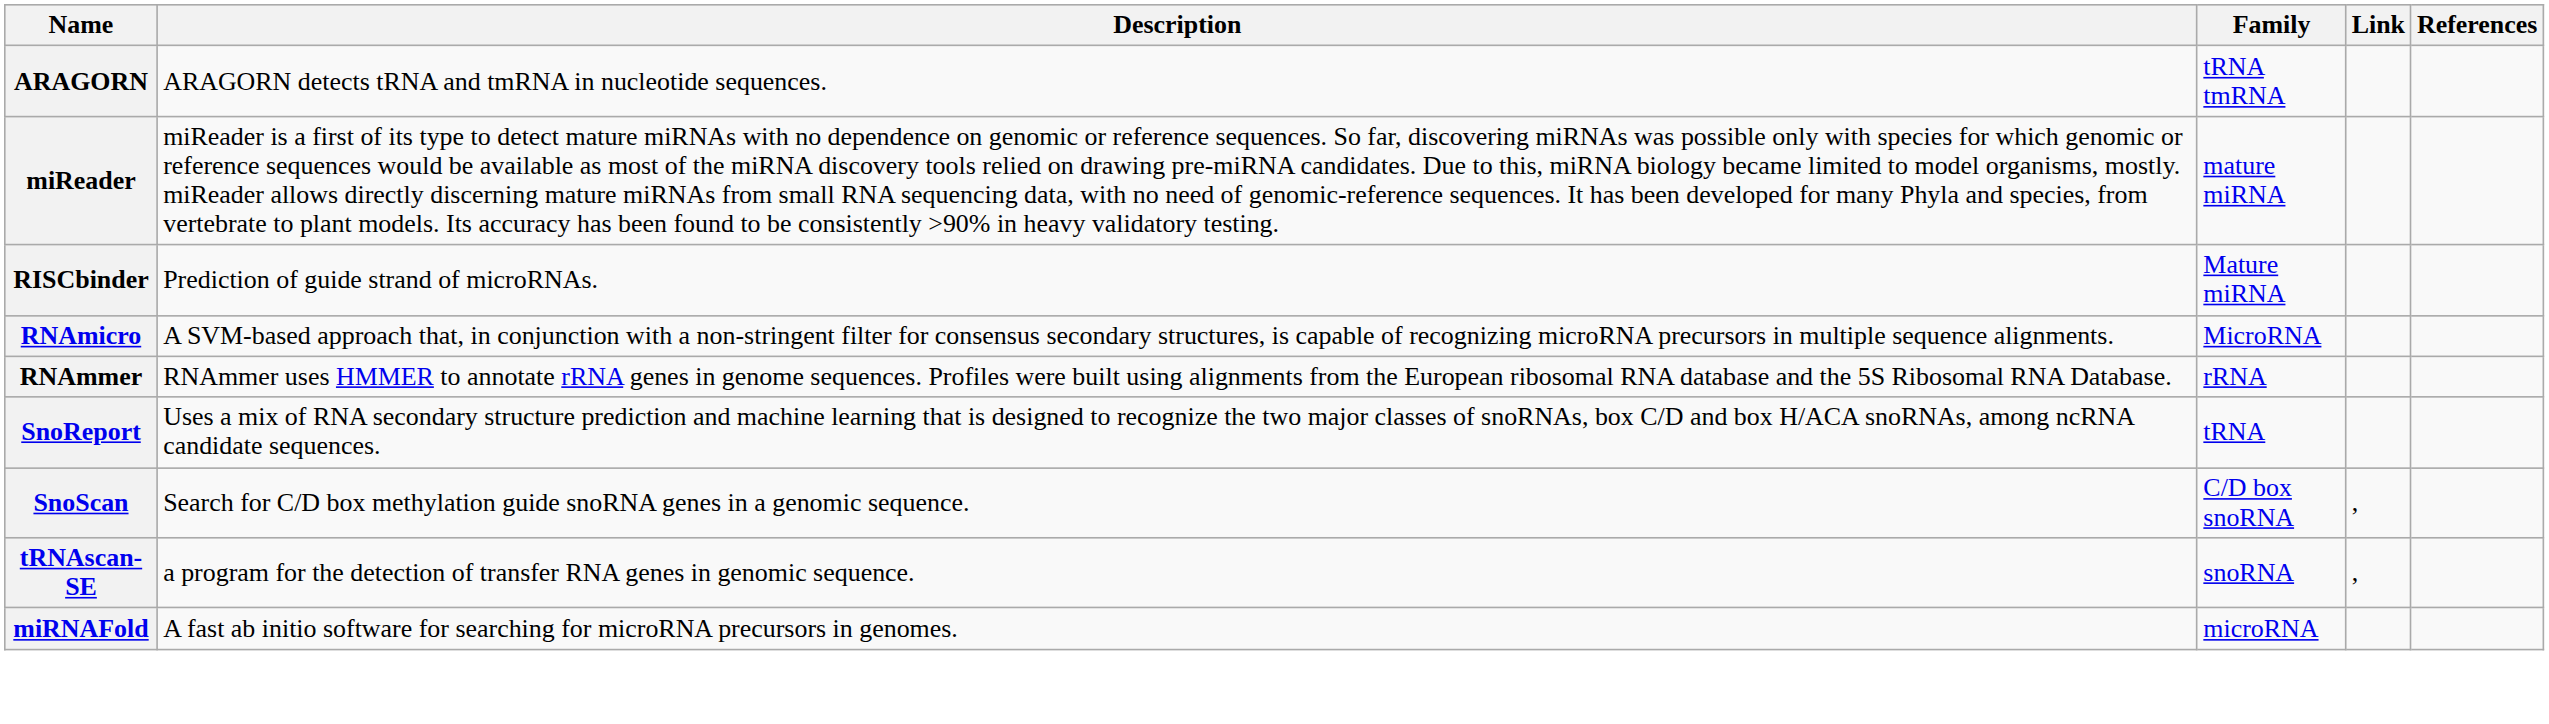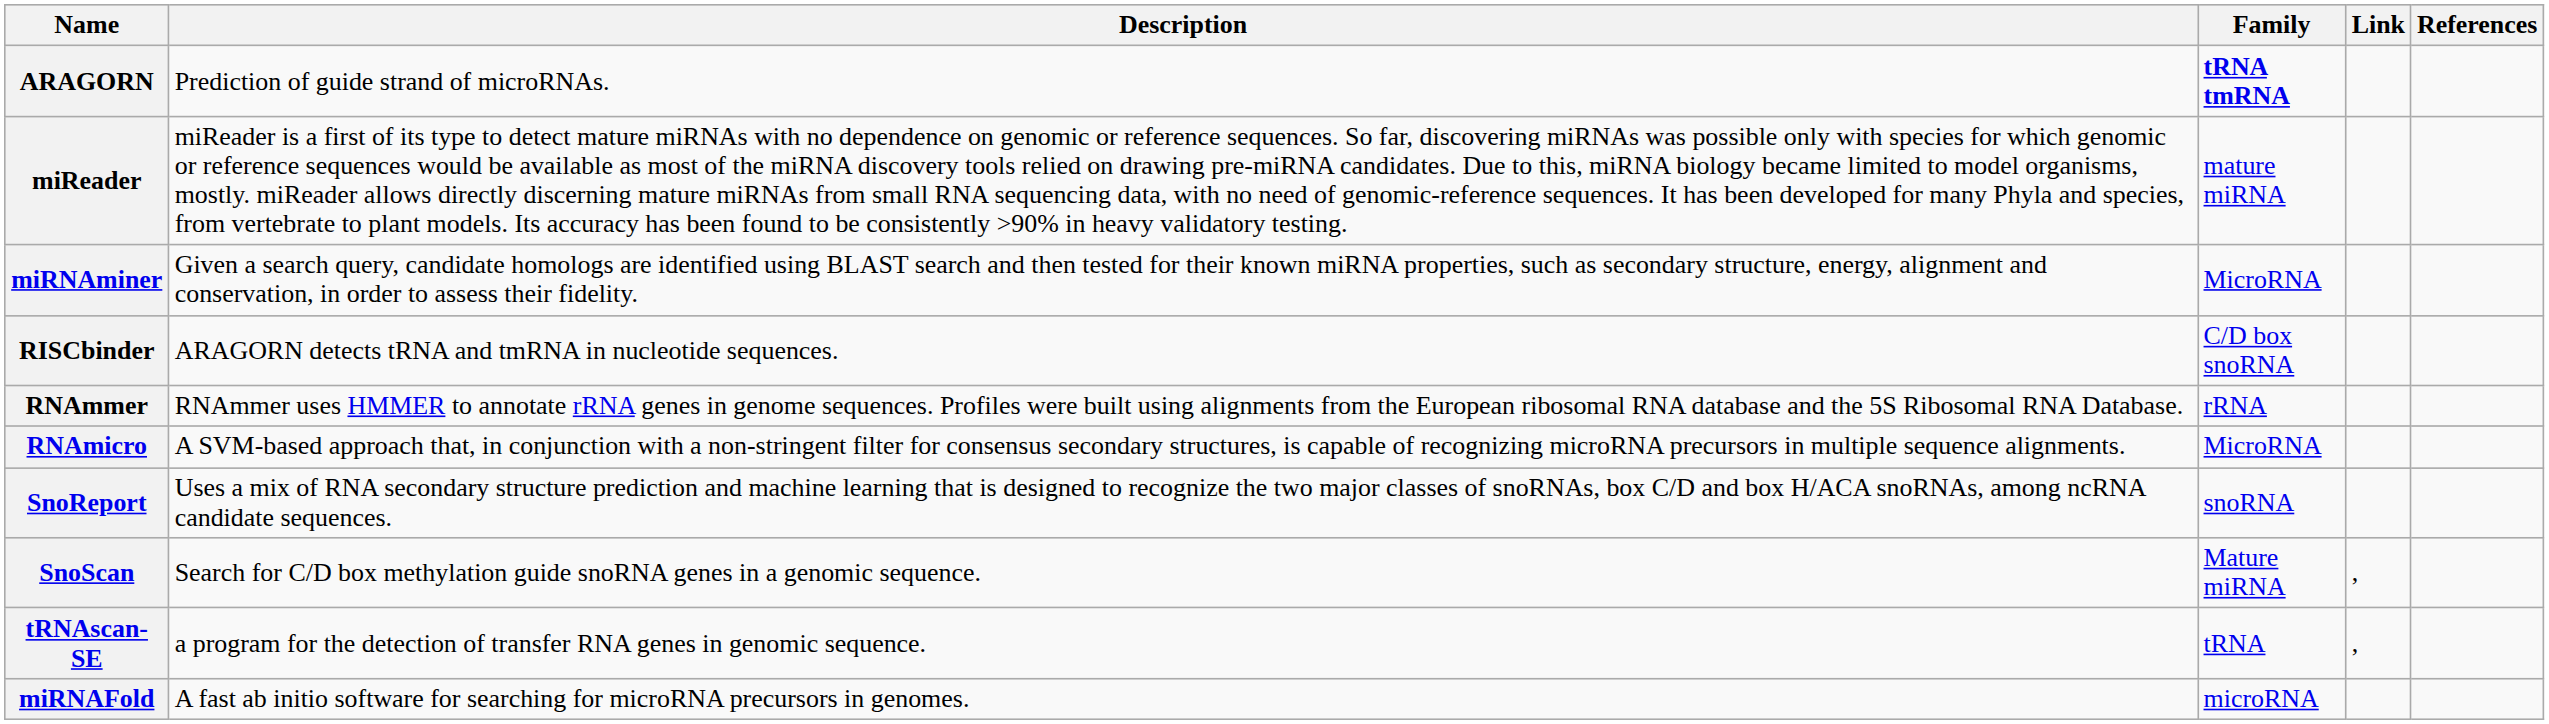ARAGORN | Description: ARAGORN detects tRNA and tmRNA in nucleotide sequences. -> Prediction of guide strand of microRNAs.
ARAGORN | Family: normal -> bold
+ row: miRNAminer | Given a search query, candidate homologs are identified using BLAST search and then tested for their known miRNA properties, such as secondary structure, energy, alignment and conservation, in order to assess their fidelity. | MicroRNA
RISCbinder | Description: Prediction of guide strand of microRNAs. -> ARAGORN detects tRNA and tmRNA in nucleotide sequences.
RISCbinder | Family: Mature miRNA -> C/D box snoRNA
rows swapped: RNAmicro <-> RNAmmer
SnoReport | Family: tRNA -> snoRNA
SnoScan | Family: C/D box snoRNA -> Mature miRNA
tRNAscan-SE | Family: snoRNA -> tRNA
